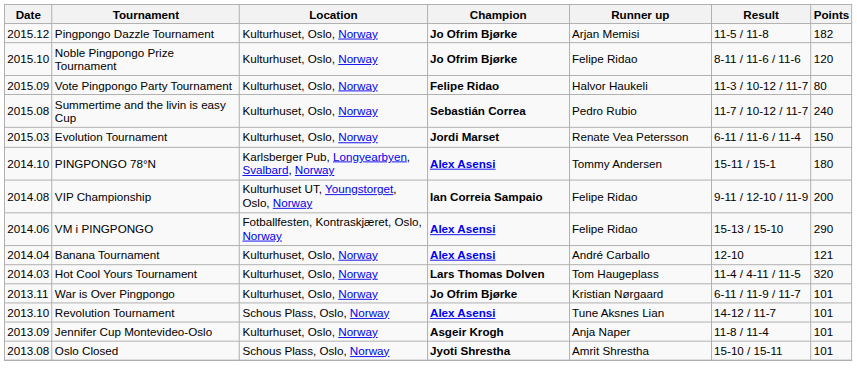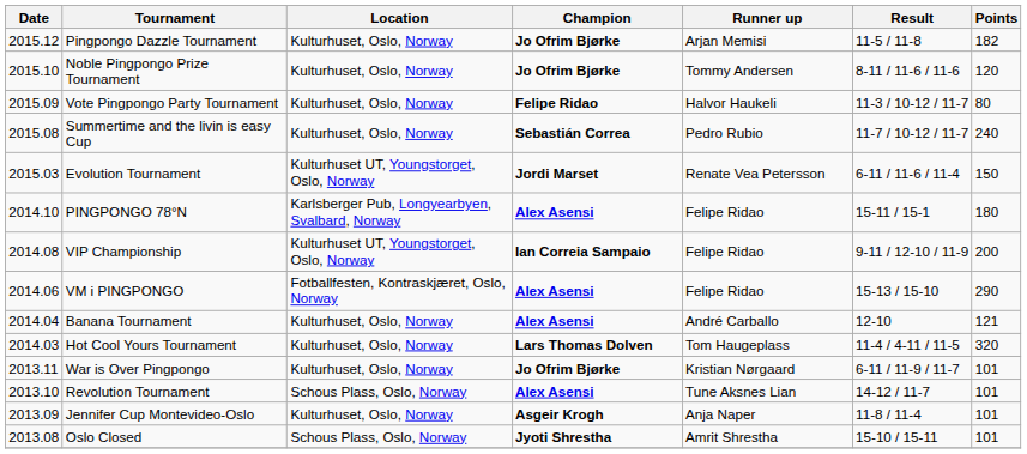Noble Pingpongo Prize Tournament | Runner up: Felipe Ridao -> Tommy Andersen
Evolution Tournament | Location: Kulturhuset, Oslo, Norway -> Kulturhuset UT, Youngstorget, Oslo, Norway
PINGPONGO 78°N | Runner up: Tommy Andersen -> Felipe Ridao
